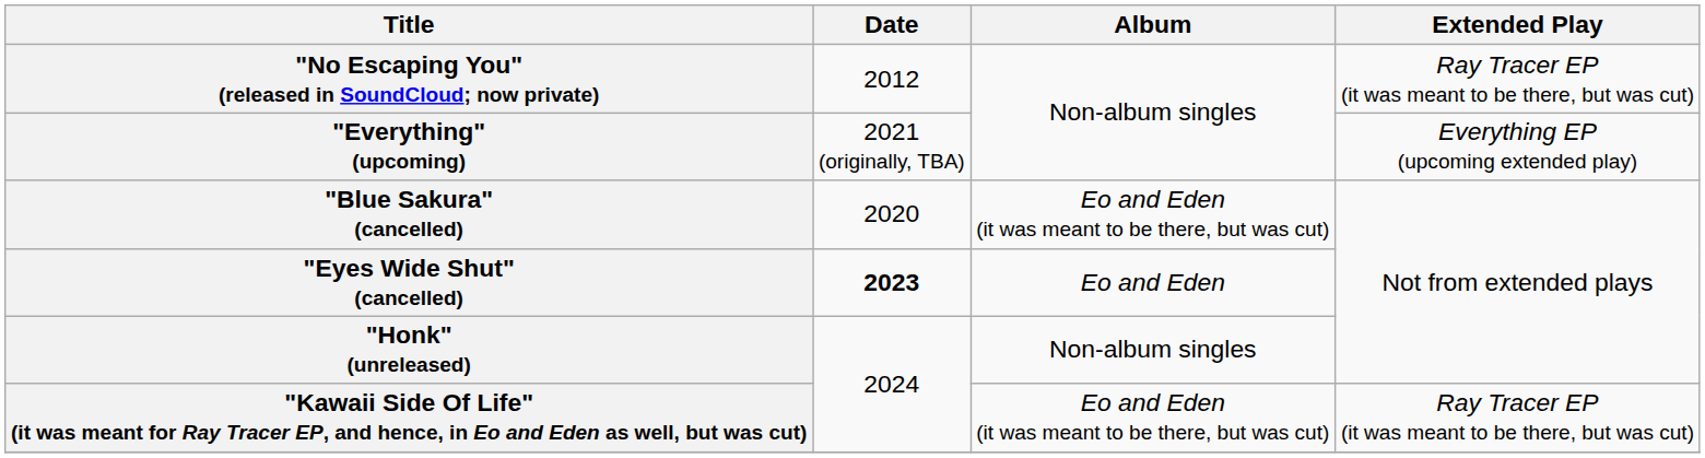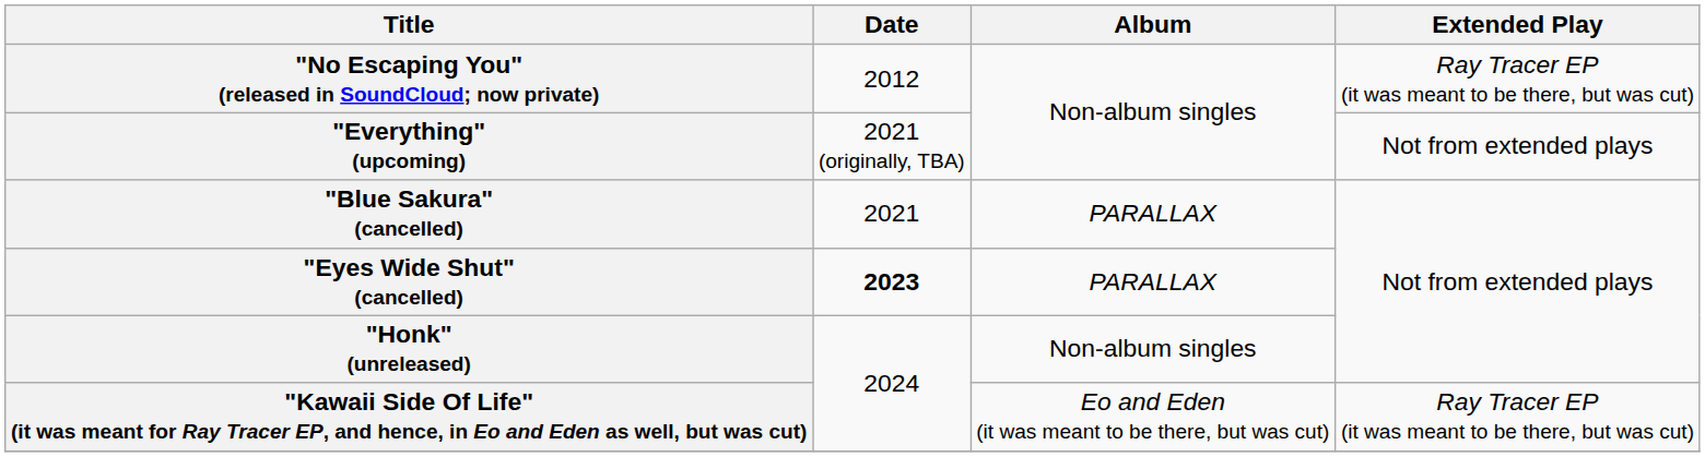"Everything" (upcoming) | Extended Play: Everything EP (upcoming extended play) -> Not from extended plays
"Blue Sakura" (cancelled) | Date: 2020 -> 2021
"Blue Sakura" (cancelled) | Album: Eo and Eden (it was meant to be there, but was cut) -> PARALLAX
"Eyes Wide Shut" (cancelled) | Album: Eo and Eden -> PARALLAX
